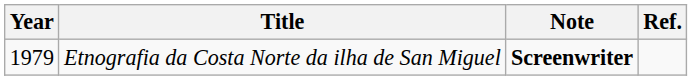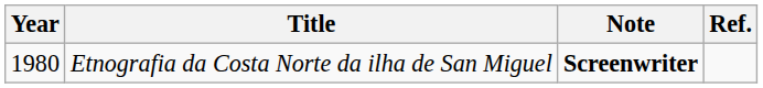Etnografia da Costa Norte da ilha de San Miguel | Year: 1979 -> 1980
